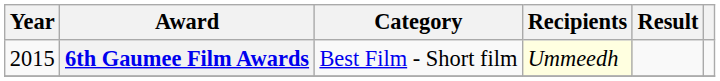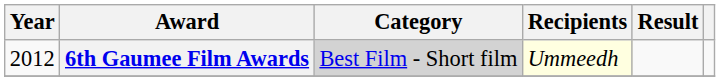6th Gaumee Film Awards | Year: 2015 -> 2012
6th Gaumee Film Awards | Category: no background -> lightgrey background
